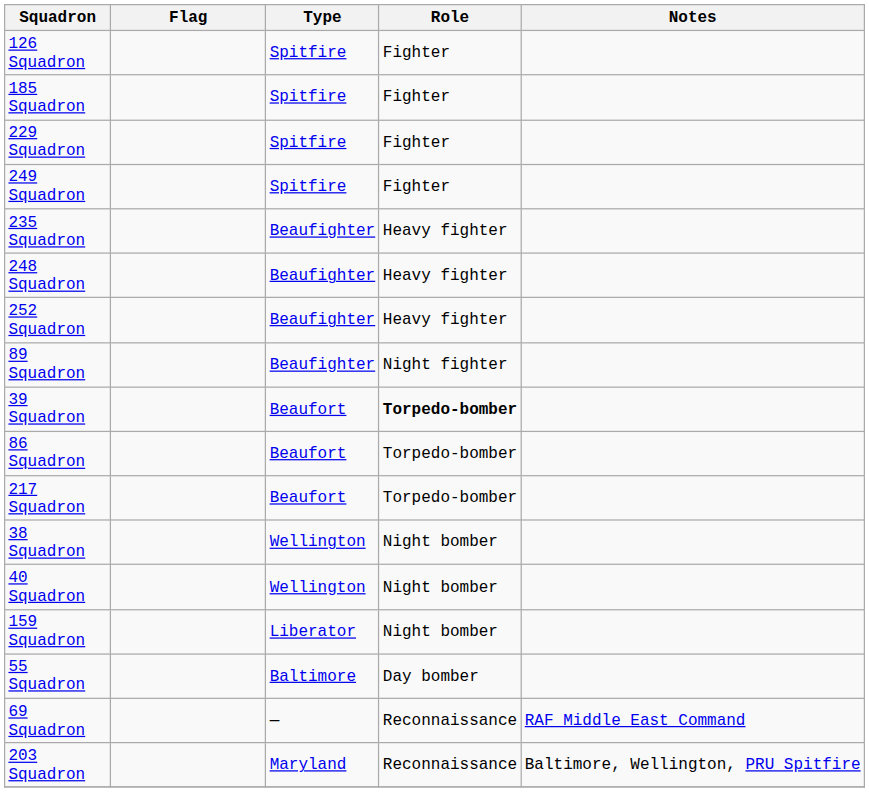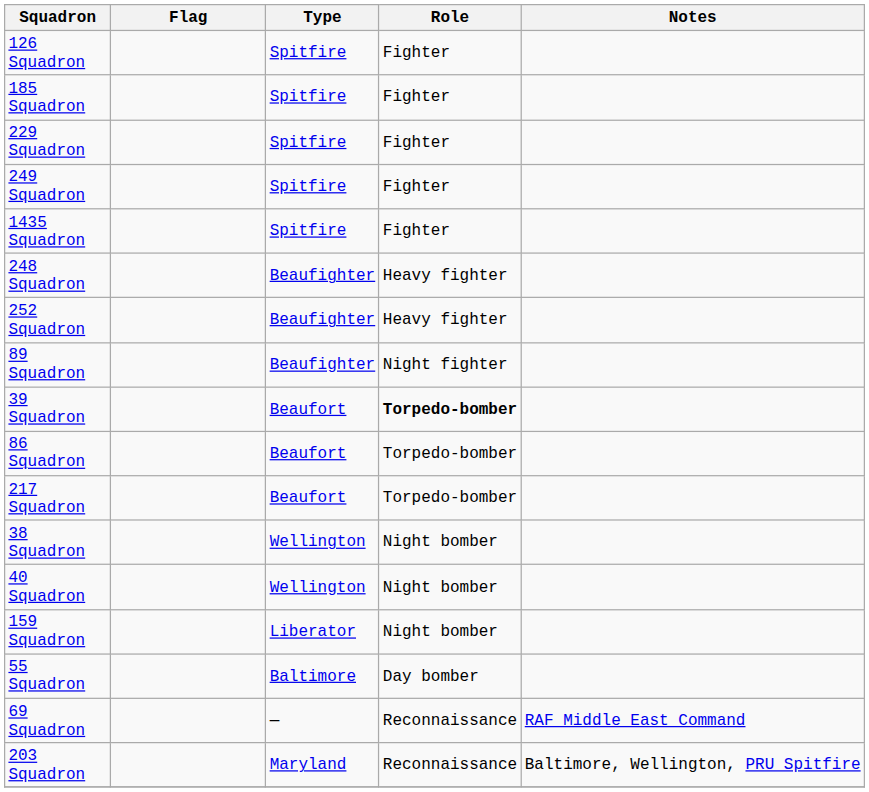+ row: 1435 Squadron | Spitfire | Fighter
- row: 235 Squadron | Beaufighter | Heavy fighter
